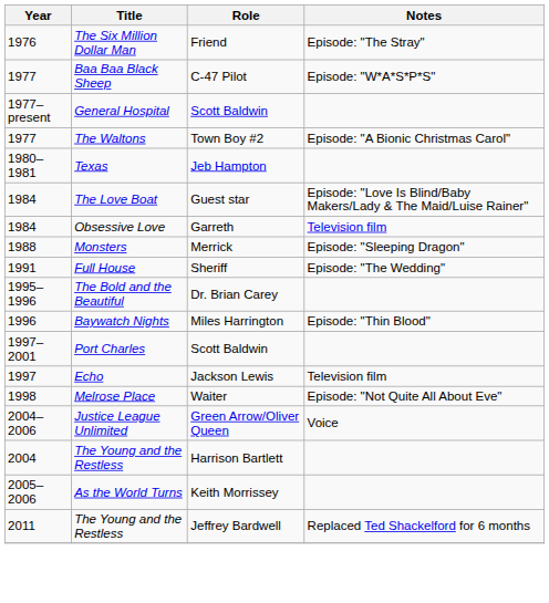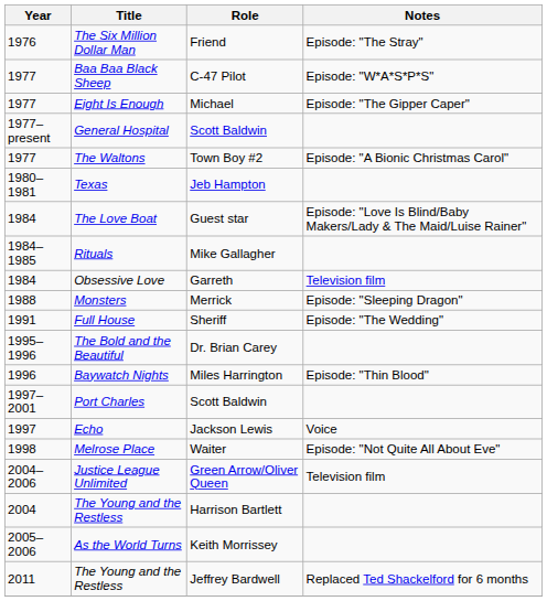+ row: 1977 | Eight Is Enough | Michael | Episode: "The Gipper Caper"
+ row: 1984–1985 | Rituals | Mike Gallagher
Echo | Notes: Television film -> Voice
Justice League Unlimited | Notes: Voice -> Television film
